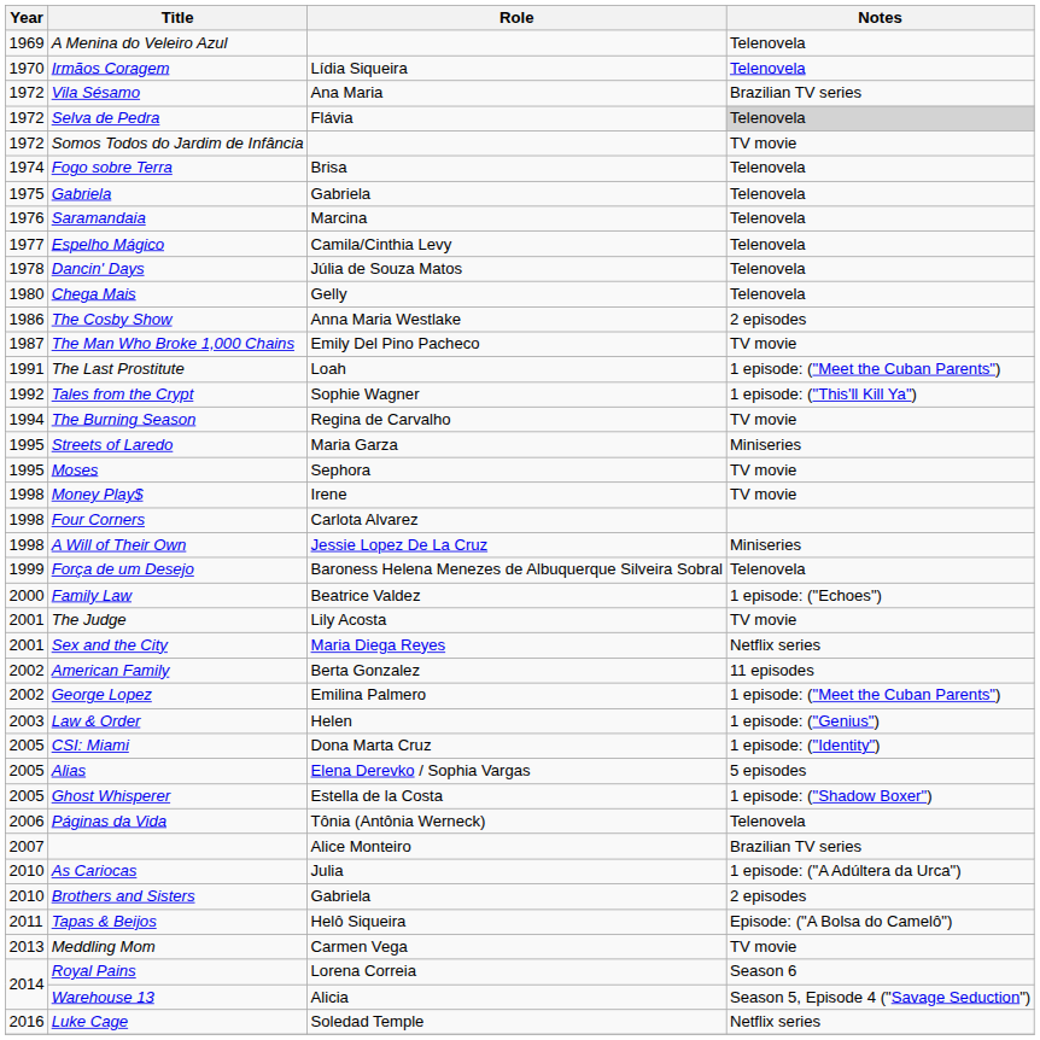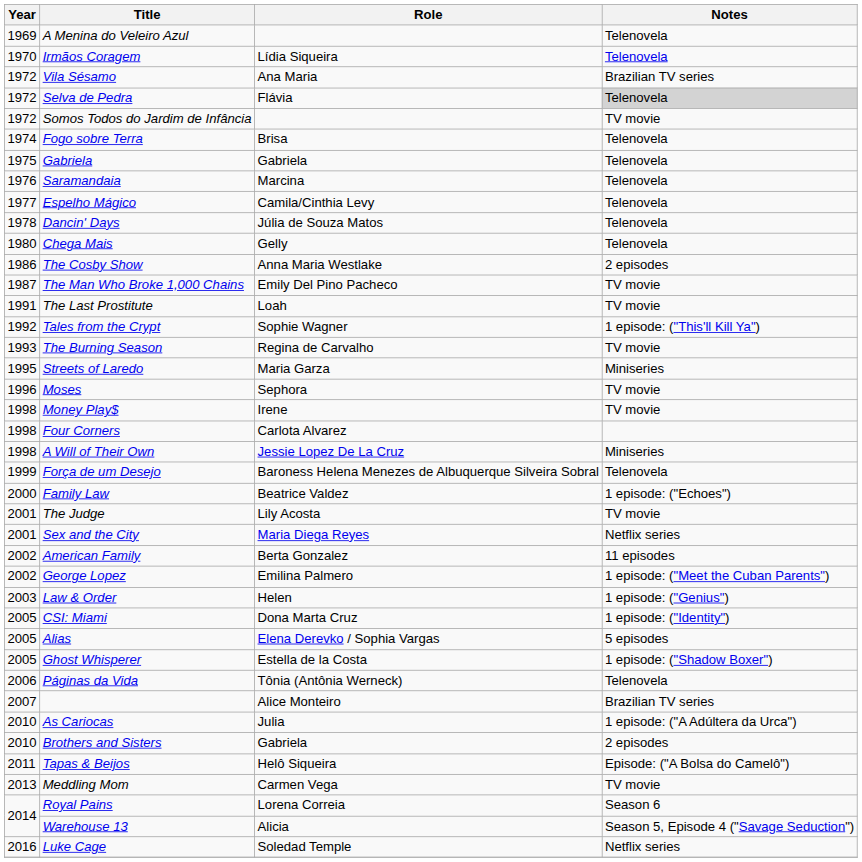The Last Prostitute | Notes: 1 episode: ("Meet the Cuban Parents") -> TV movie
The Burning Season | Year: 1994 -> 1993
Moses | Year: 1995 -> 1996
